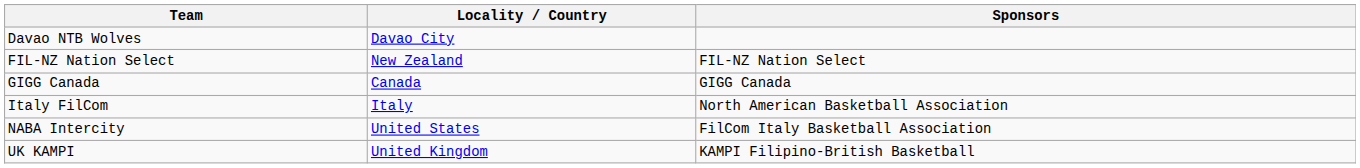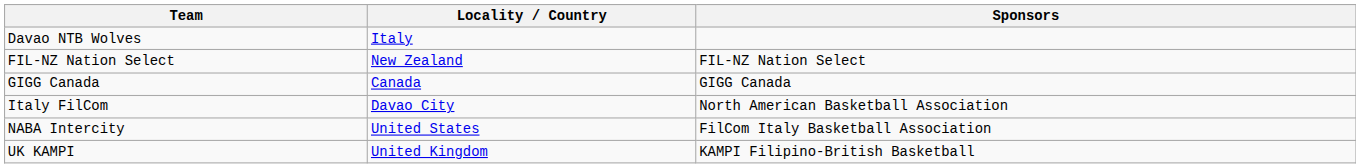Davao NTB Wolves | Locality / Country: Davao City -> Italy
Italy FilCom | Locality / Country: Italy -> Davao City
